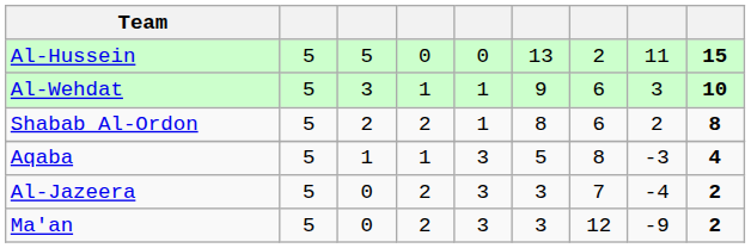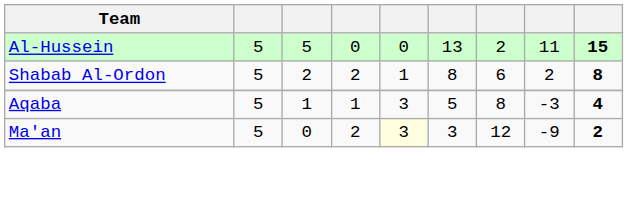- row: Al-Wehdat | 5 | 3 | 1 | 1 | 9 | 6 | 3 | 10
- row: Al-Jazeera | 5 | 0 | 2 | 3 | 3 | 7 | -4 | 2
Ma'an | column 5: no background -> lightyellow background
